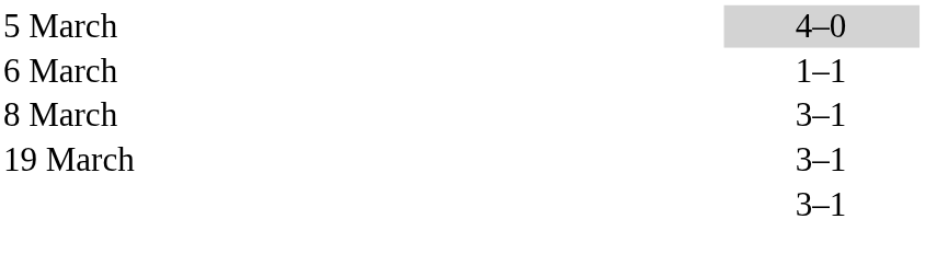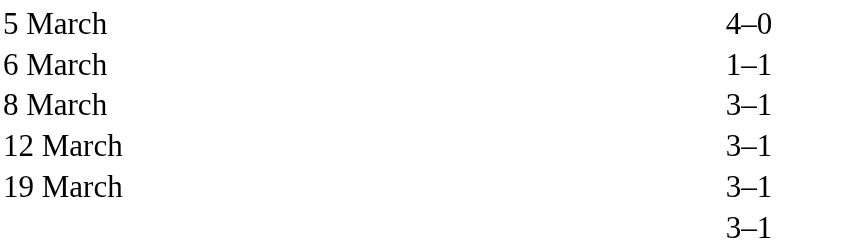5 March | column 3: lightgrey background -> no background
+ row: 12 March | 3–1
